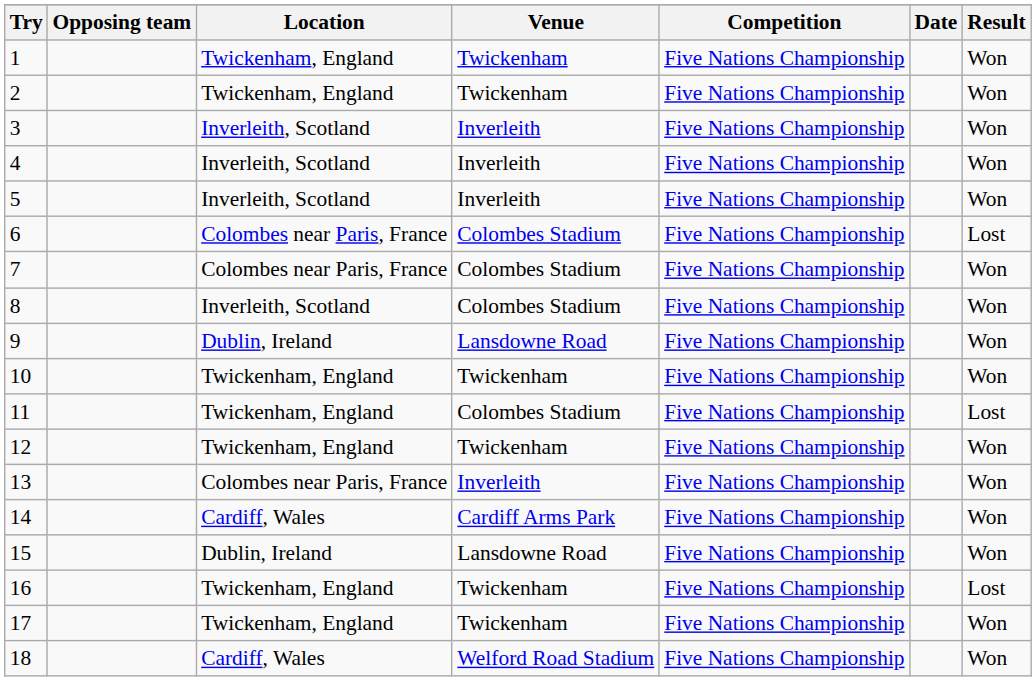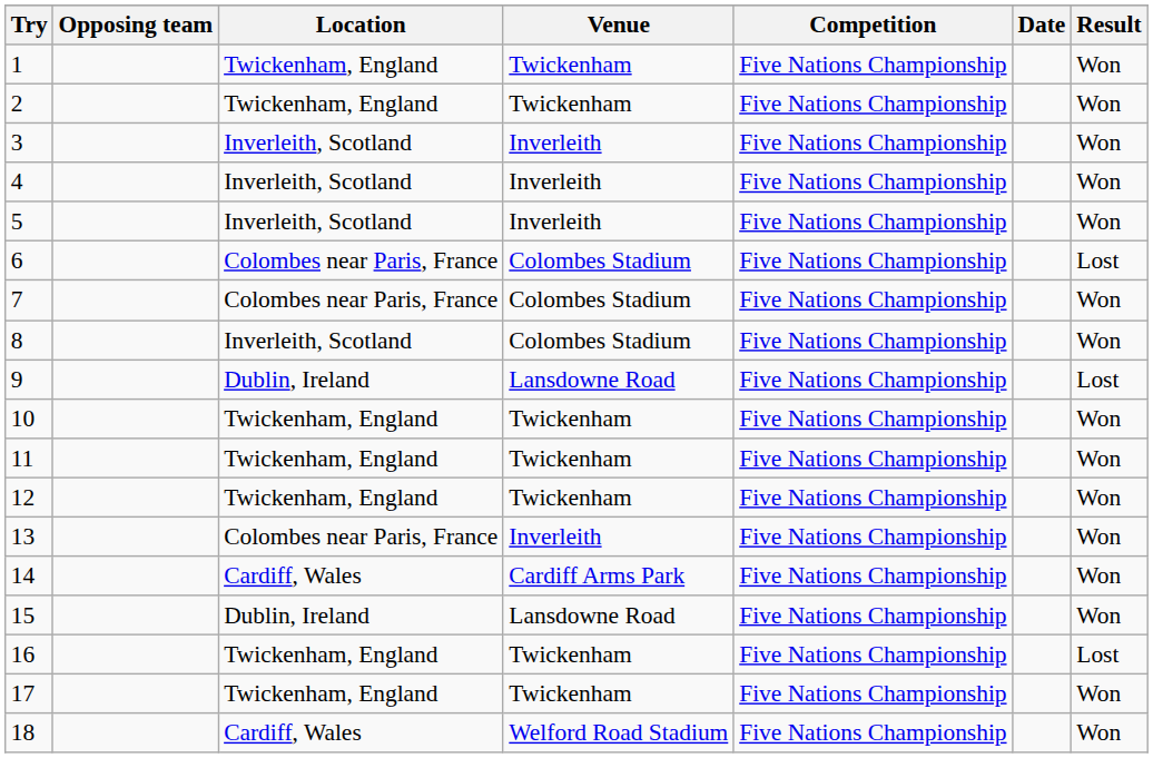9 | Result: Won -> Lost
11 | Venue: Colombes Stadium -> Twickenham
11 | Result: Lost -> Won
